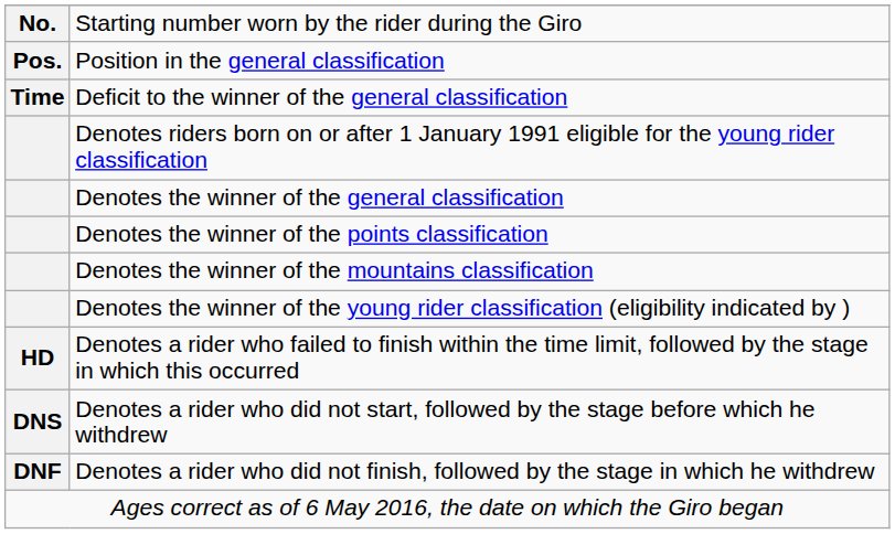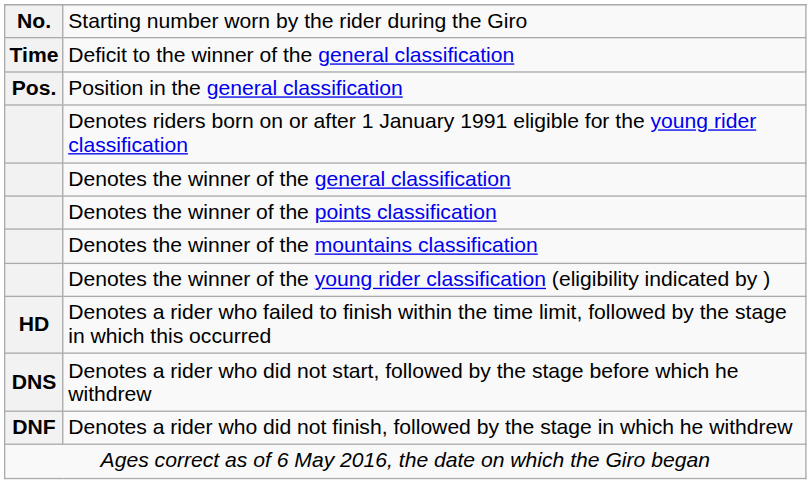rows swapped: Position in the general classification <-> Deficit to the winner of the general classification
